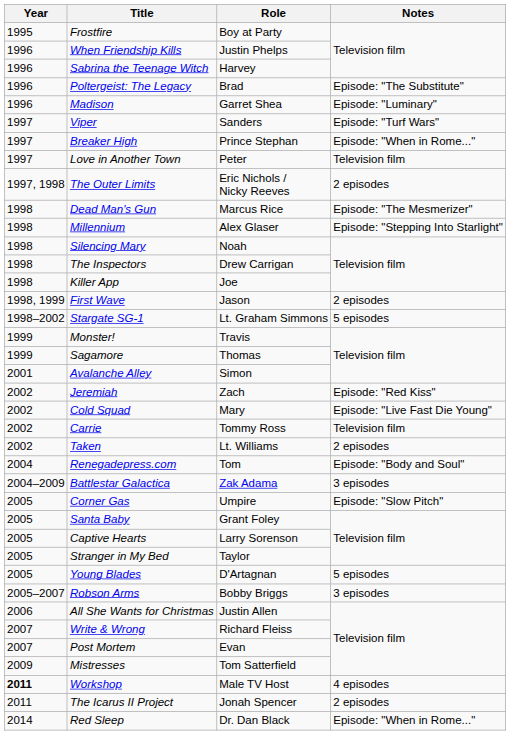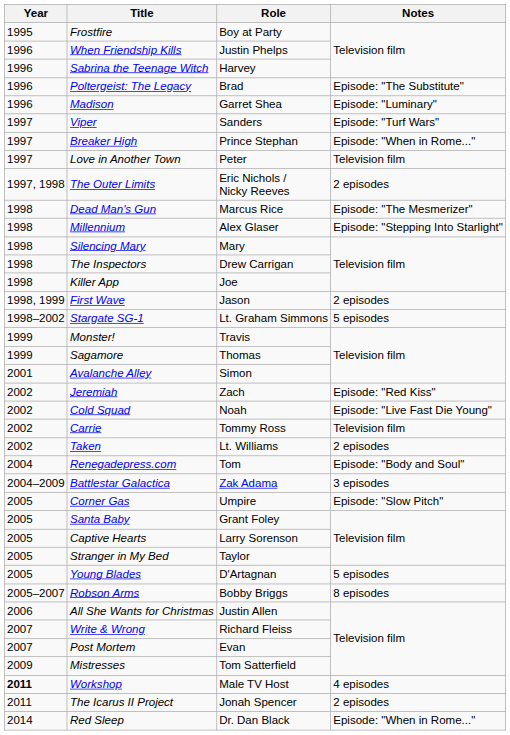Silencing Mary | Role: Noah -> Mary
Cold Squad | Role: Mary -> Noah
Robson Arms | Notes: 3 episodes -> 8 episodes
